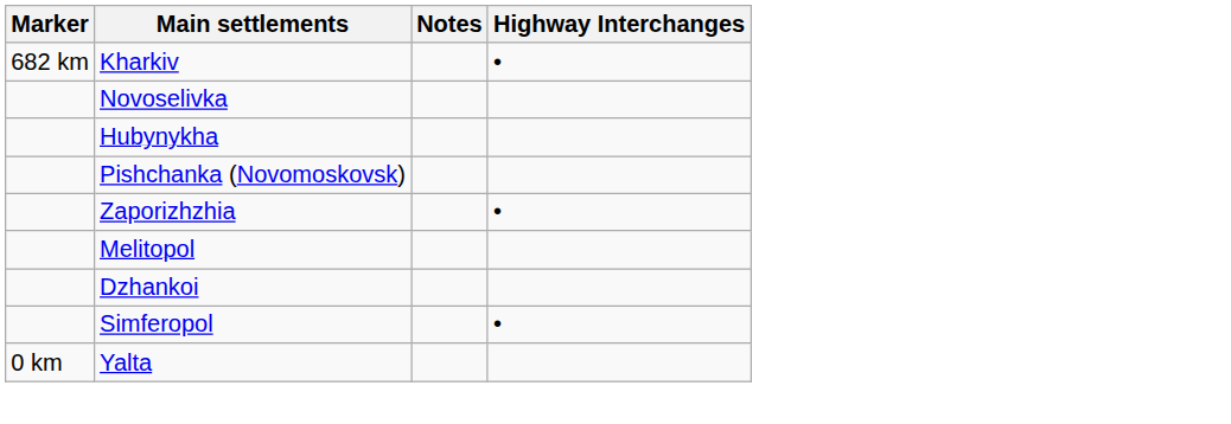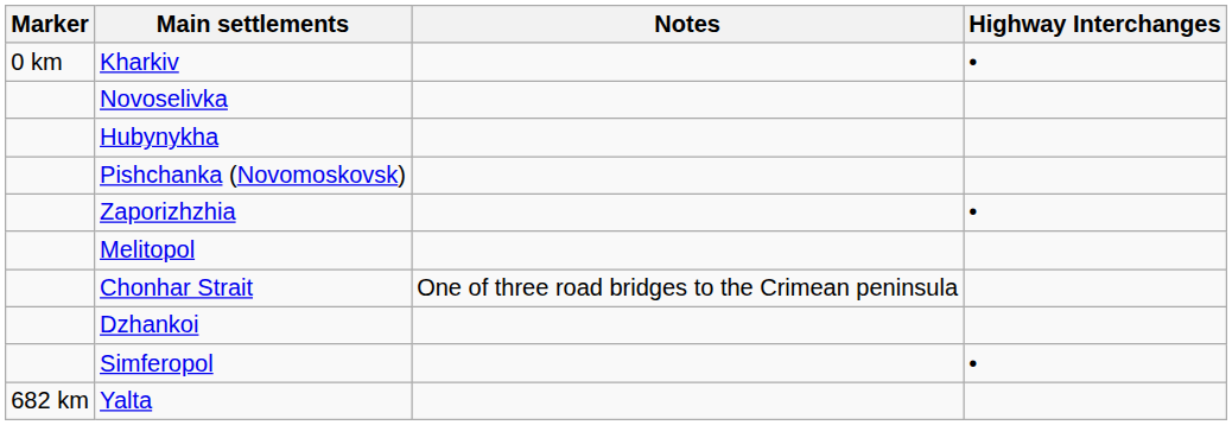Kharkiv | Marker: 682 km -> 0 km
+ row: Chonhar Strait | One of three road bridges to the Crimean peninsula
Yalta | Marker: 0 km -> 682 km
